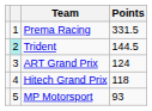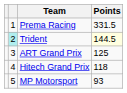Trident | Points: no background -> lightyellow background
ART Grand Prix | Points: 124 -> 125
